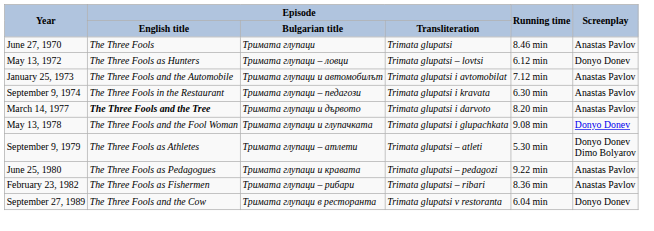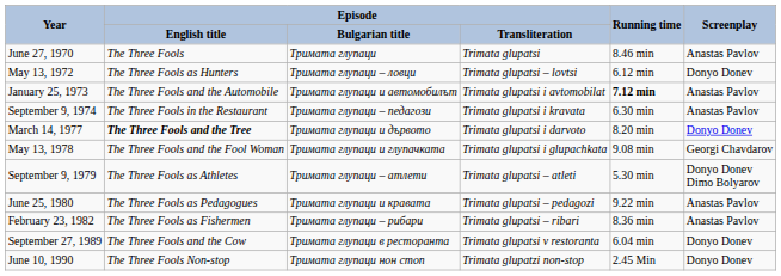January 25, 1973 | Running time: normal -> bold
March 14, 1977 | Screenplay: Anastas Pavlov -> Donyo Donev
May 13, 1978 | Screenplay: Donyo Donev -> Georgi Chavdarov
+ row: June 10, 1990 | The Three Fools Non-stop | Тримата глупаци нон стоп | Trimata glupatzi non-stop | 2.45 Min | Donyo Donev
